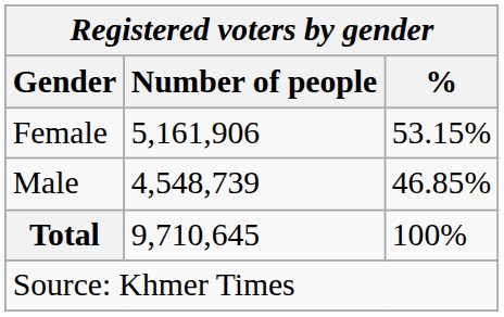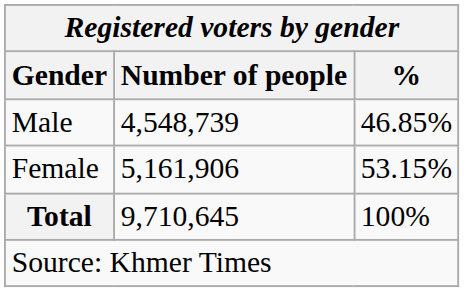rows swapped: Female <-> Male
